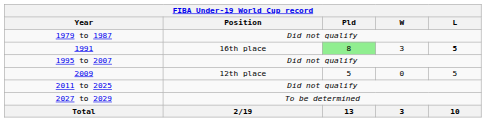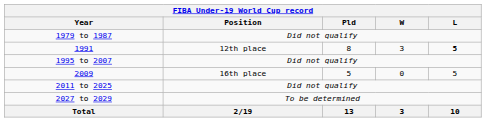1991 | Position: 16th place -> 12th place
1991 | Pld: lightgreen background -> no background
2009 | Position: 12th place -> 16th place
